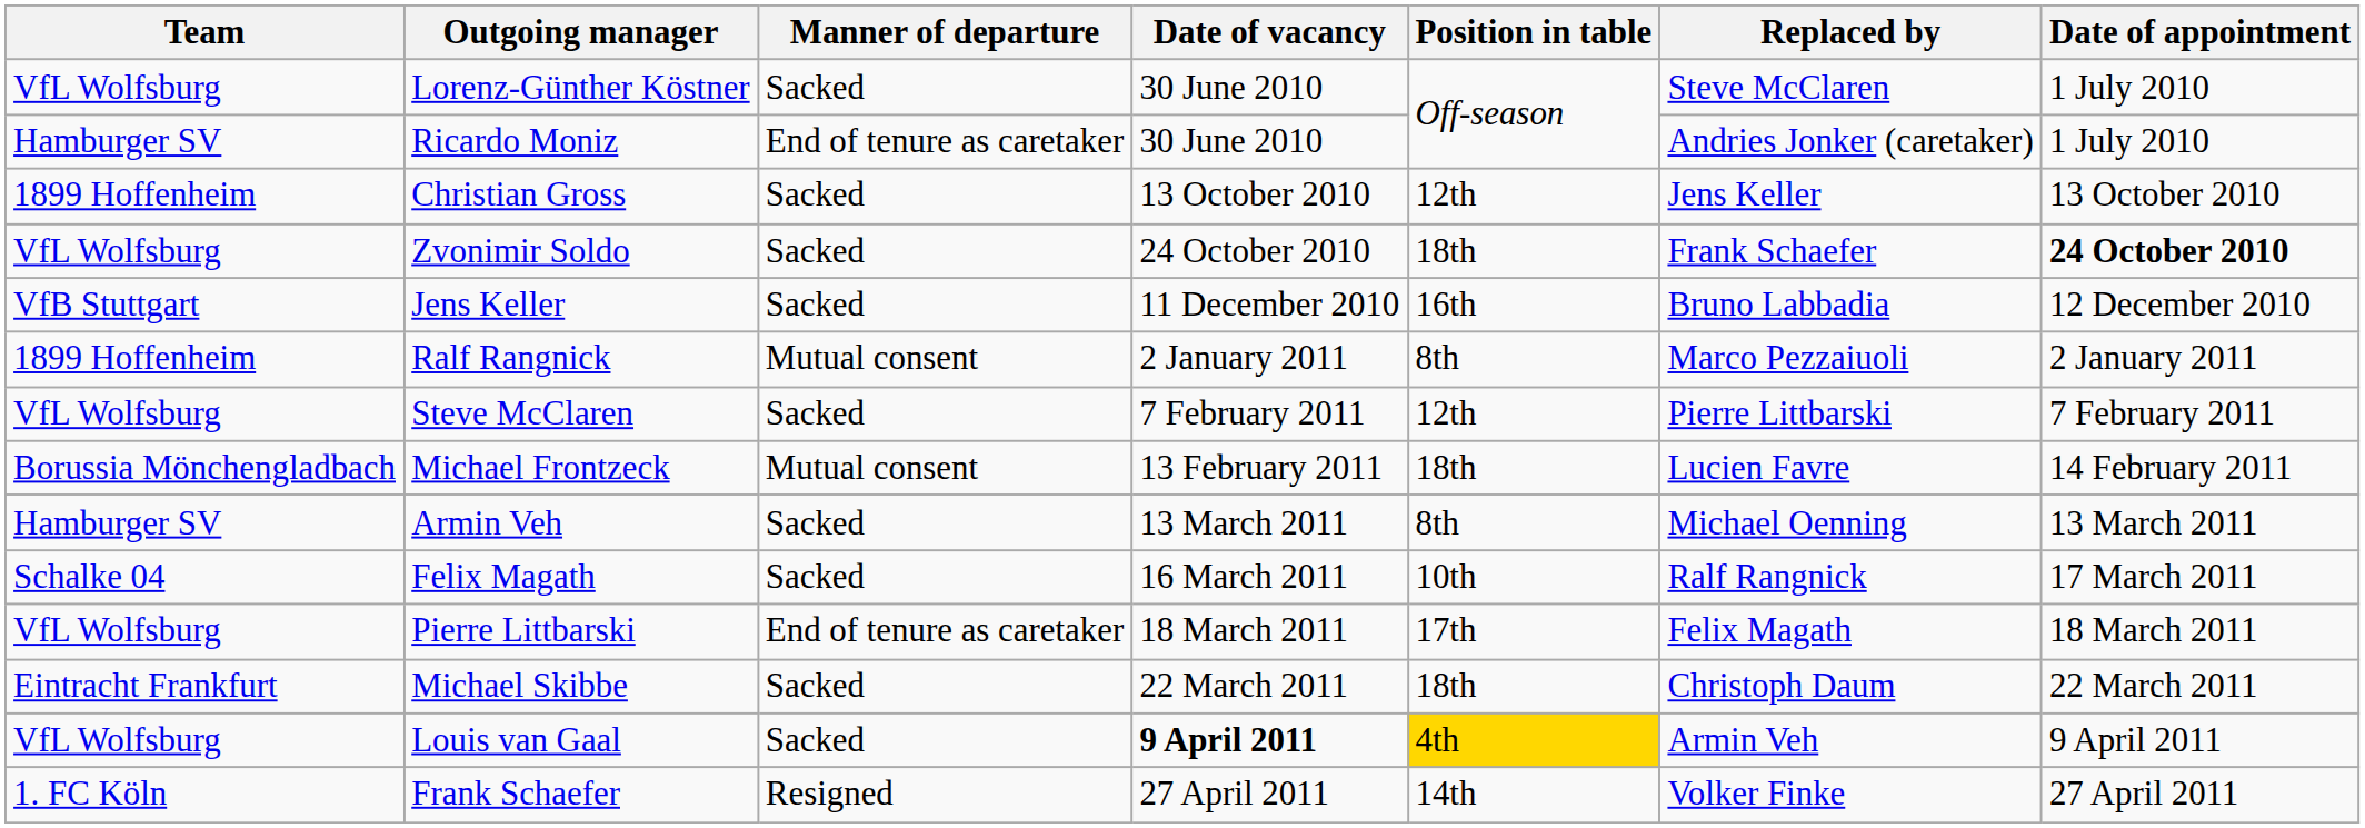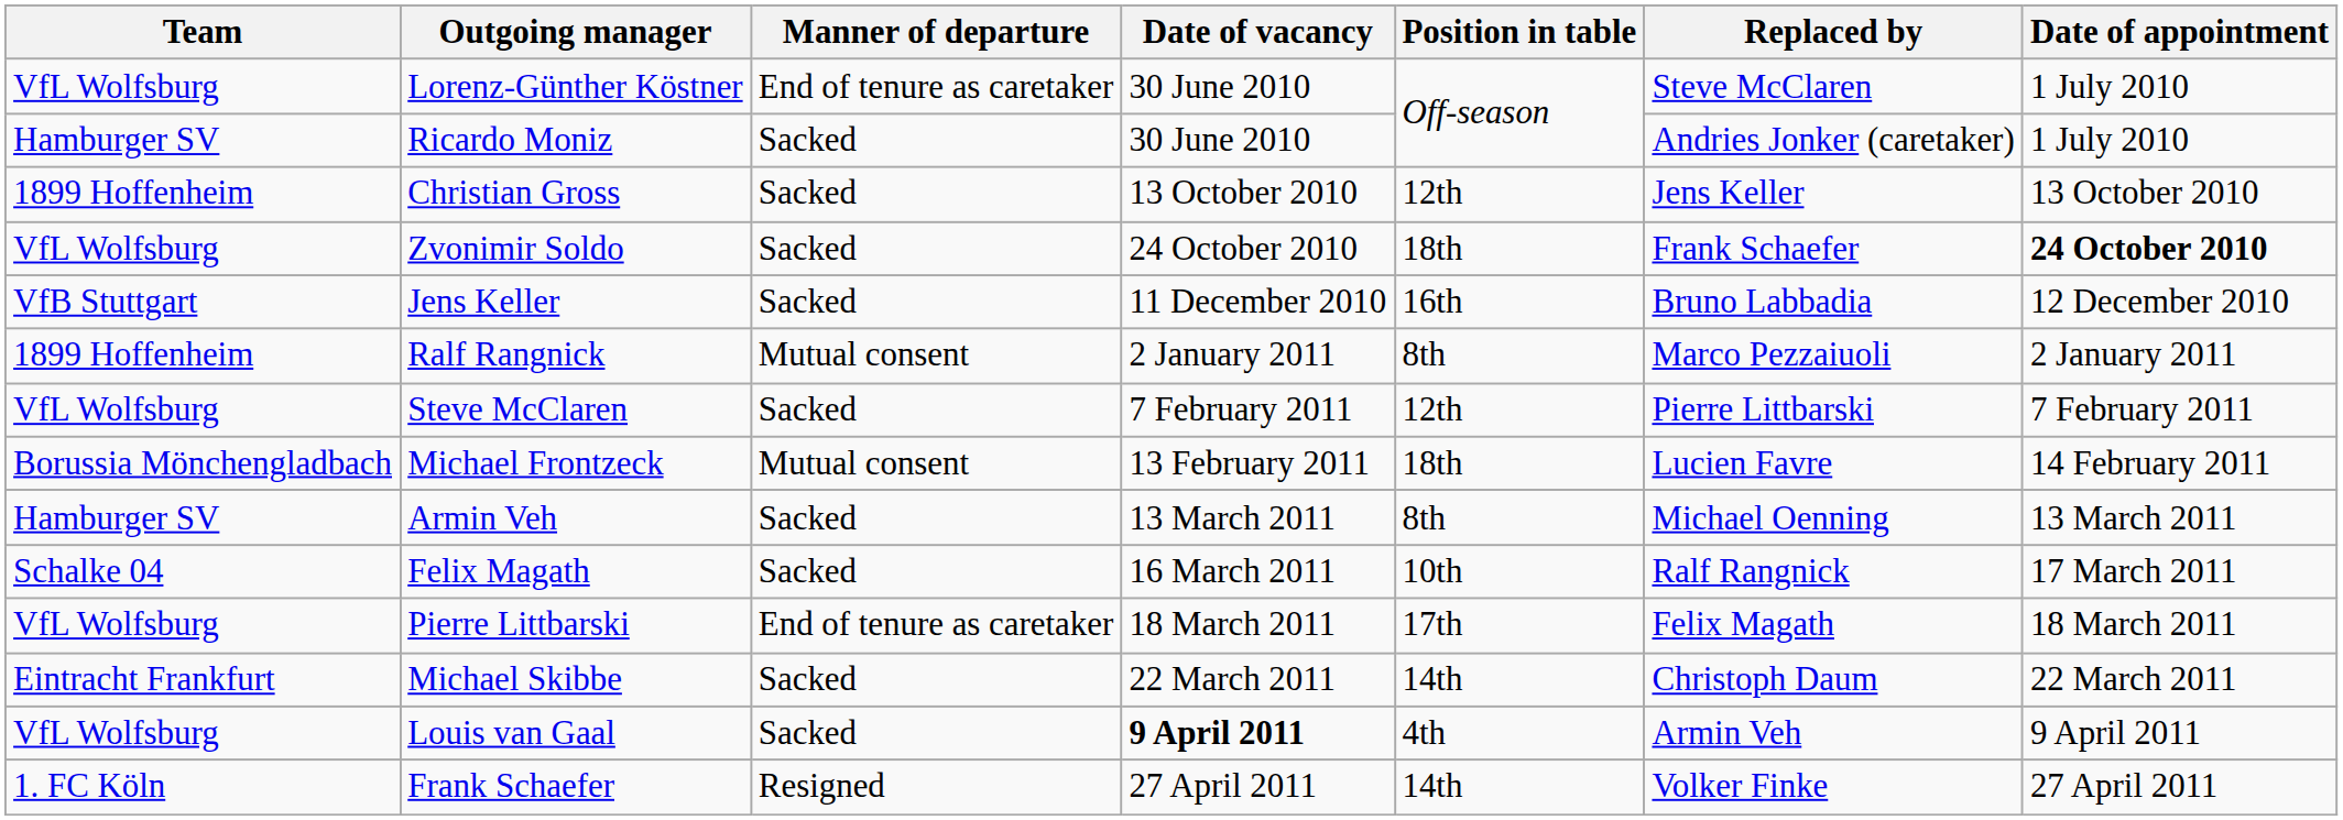Lorenz-Günther Köstner | Manner of departure: Sacked -> End of tenure as caretaker
Ricardo Moniz | Manner of departure: End of tenure as caretaker -> Sacked
Michael Skibbe | Position in table: 18th -> 14th
Louis van Gaal | Position in table: gold background -> no background
